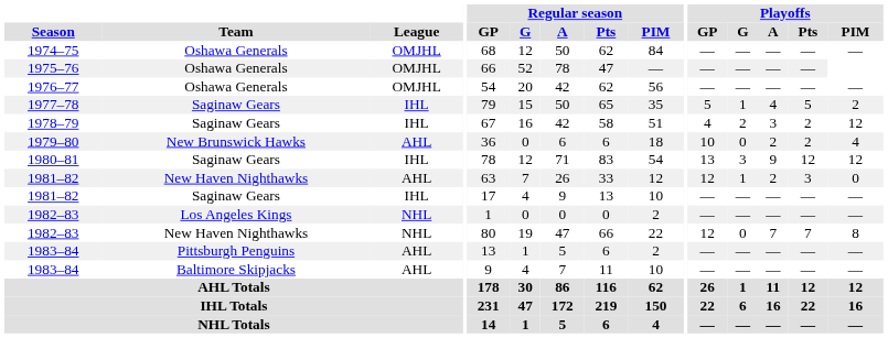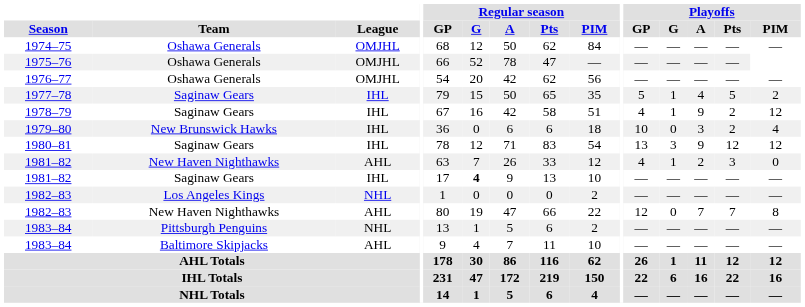1978–79 | Playoffs / G: 2 -> 1
1978–79 | Playoffs / A: 3 -> 9
1979–80 | League: AHL -> IHL
1979–80 | Playoffs / A: 2 -> 3
1981–82 / New Haven Nighthawks | Playoffs / GP: 12 -> 4
1981–82 / Saginaw Gears | Regular season / G: normal -> bold
1982–83 / New Haven Nighthawks | League: NHL -> AHL
1983–84 / Pittsburgh Penguins | League: AHL -> NHL
